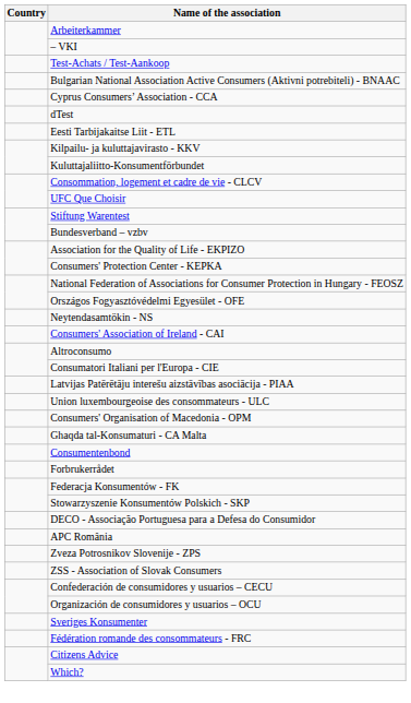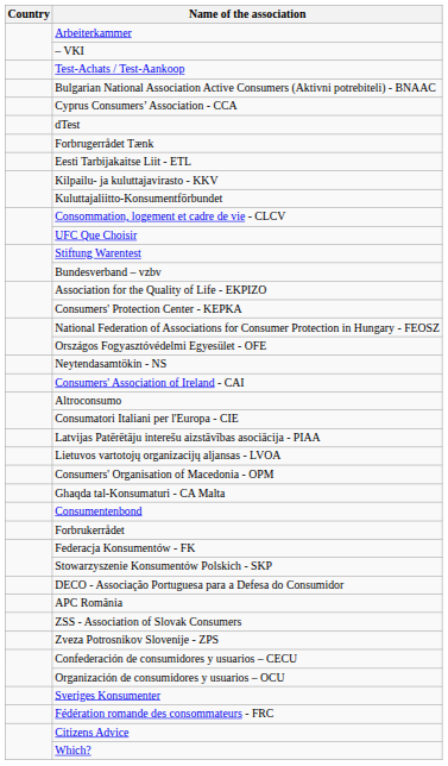+ row: Forbrugerrådet Tænk
+ row: Lietuvos vartotojų organizacijų aljansas - LVOA
- row: Union luxembourgeoise des consommateurs - ULC
rows swapped: ZSS - Association of Slovak Consumers <-> Zveza Potrosnikov Slovenije - ZPS
